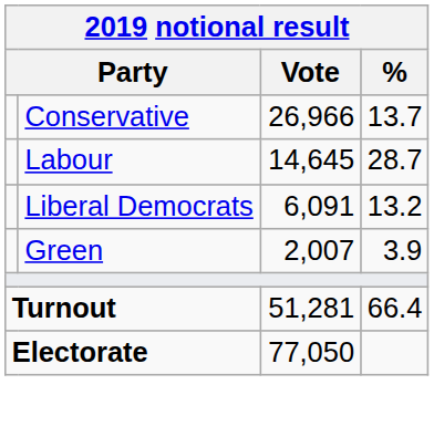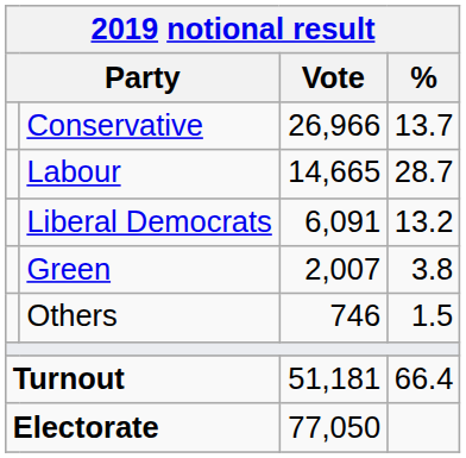Labour | Vote: 14,645 -> 14,665
Green | %: 3.9 -> 3.8
+ row: Others | 746 | 1.5
Turnout | Vote: 51,281 -> 51,181
